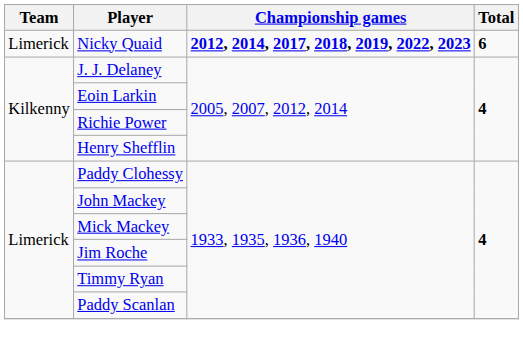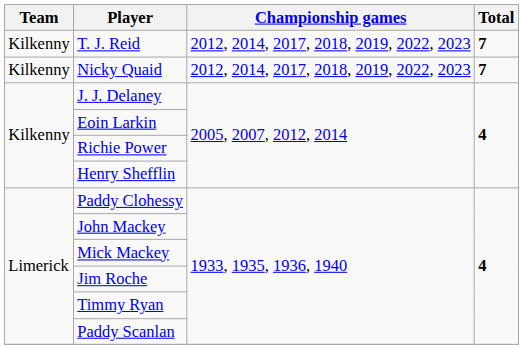+ row: Kilkenny | T. J. Reid | 2012, 2014, 2017, 2018, 2019, 2022, 2023 | 7
Nicky Quaid | Team: Limerick -> Kilkenny
Nicky Quaid | Championship games: bold -> normal
Nicky Quaid | Total: 6 -> 7
